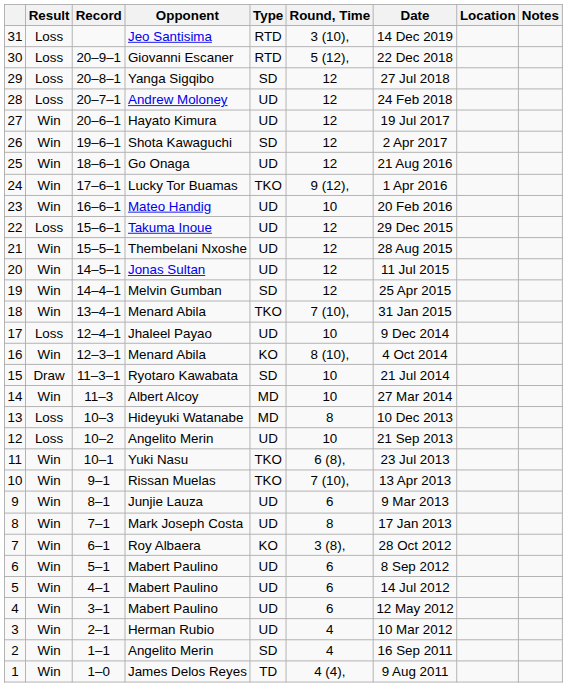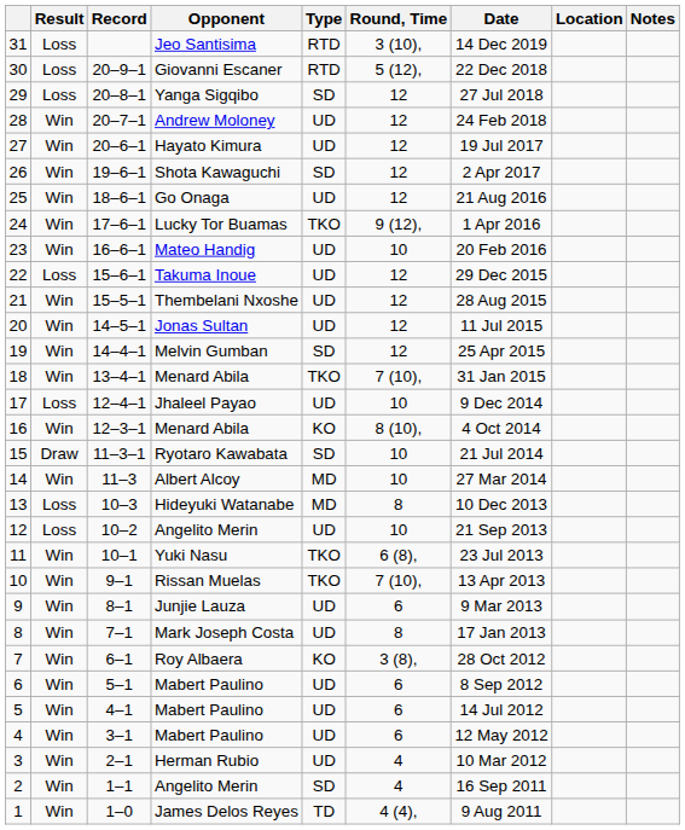28 | Result: Loss -> Win
